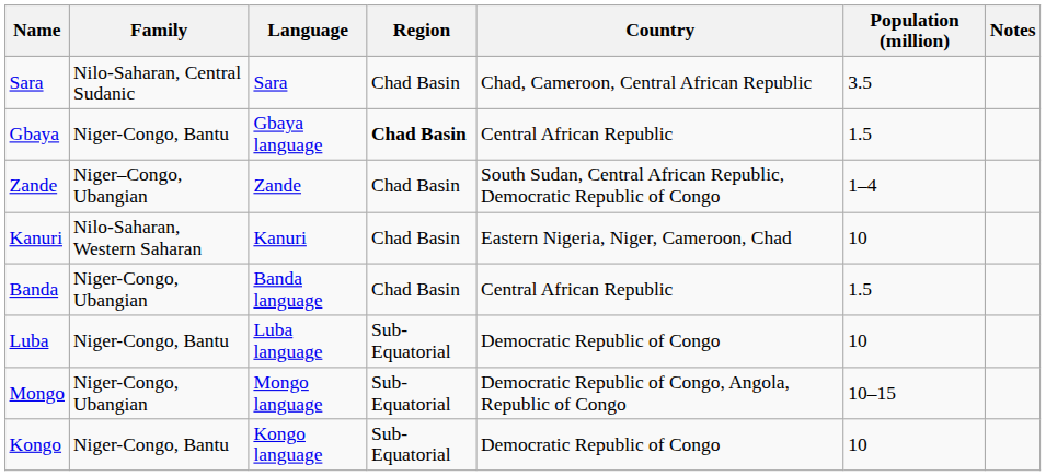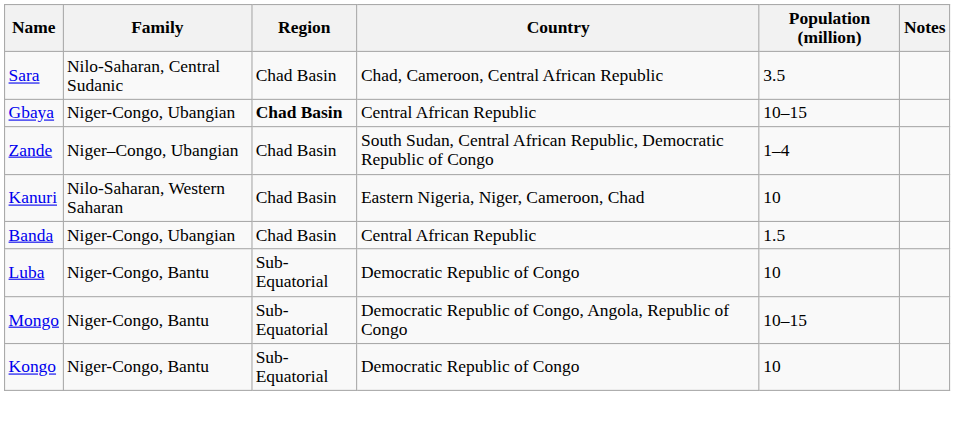- column: Language | Sara | Gbaya language | Zande | Kanuri | Banda language | Luba language | Mongo language | Kongo language
Gbaya | Family: Niger-Congo, Bantu -> Niger-Congo, Ubangian
Gbaya | Population (million): 1.5 -> 10–15
Mongo | Family: Niger-Congo, Ubangian -> Niger-Congo, Bantu
